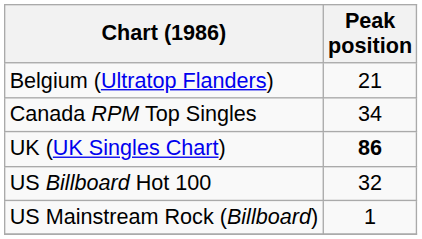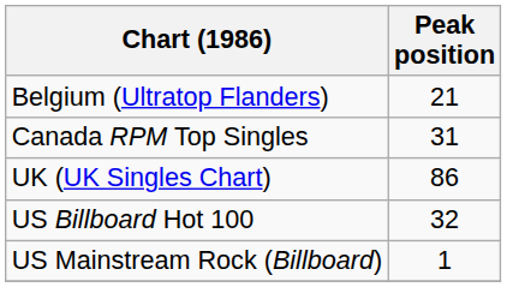Canada RPM Top Singles | Peak position: 34 -> 31
UK (UK Singles Chart) | Peak position: bold -> normal
